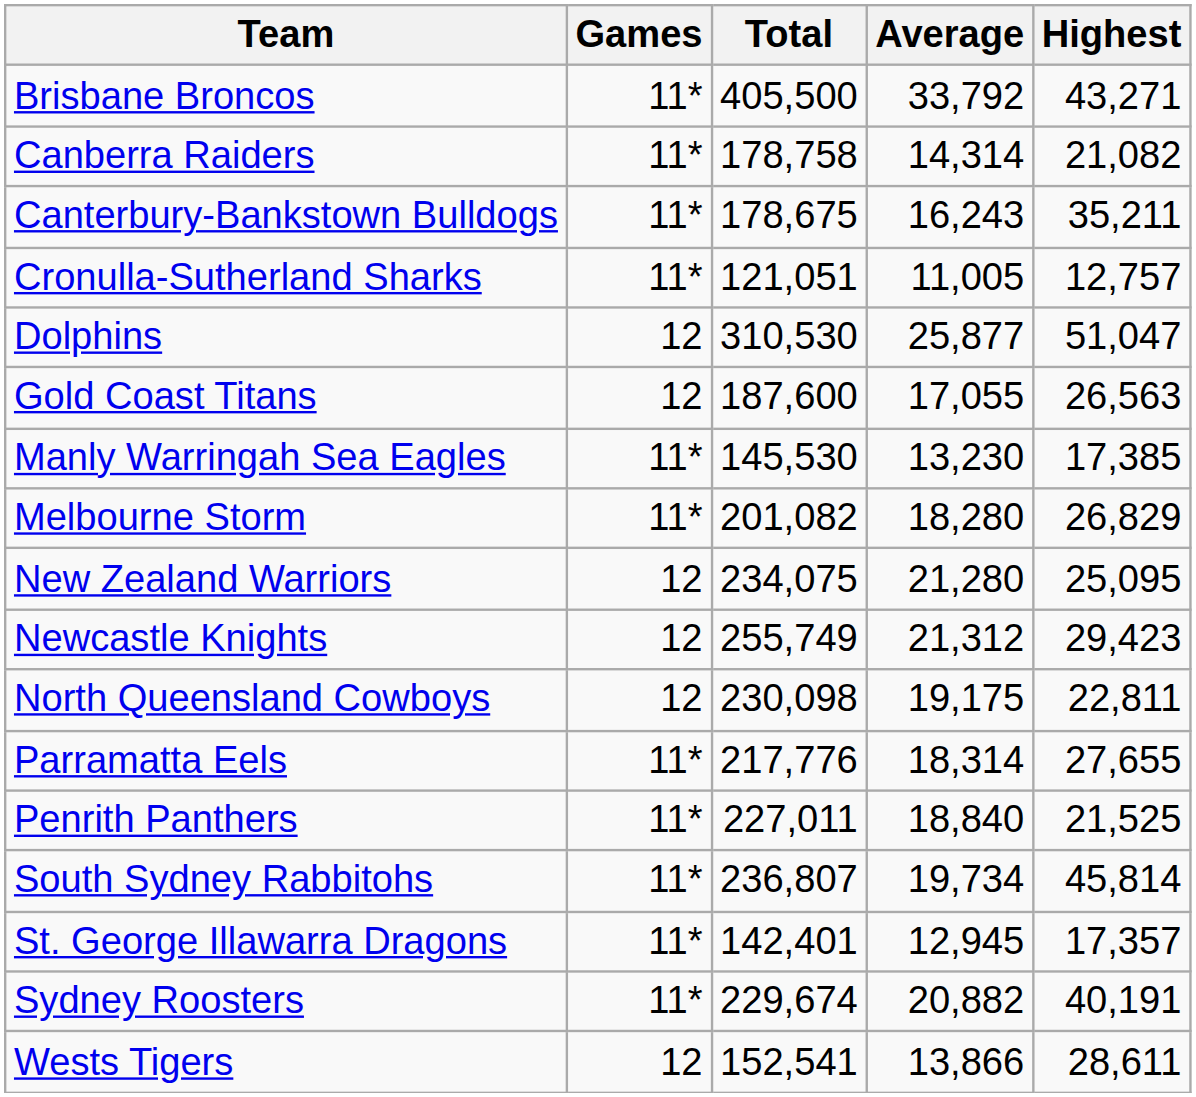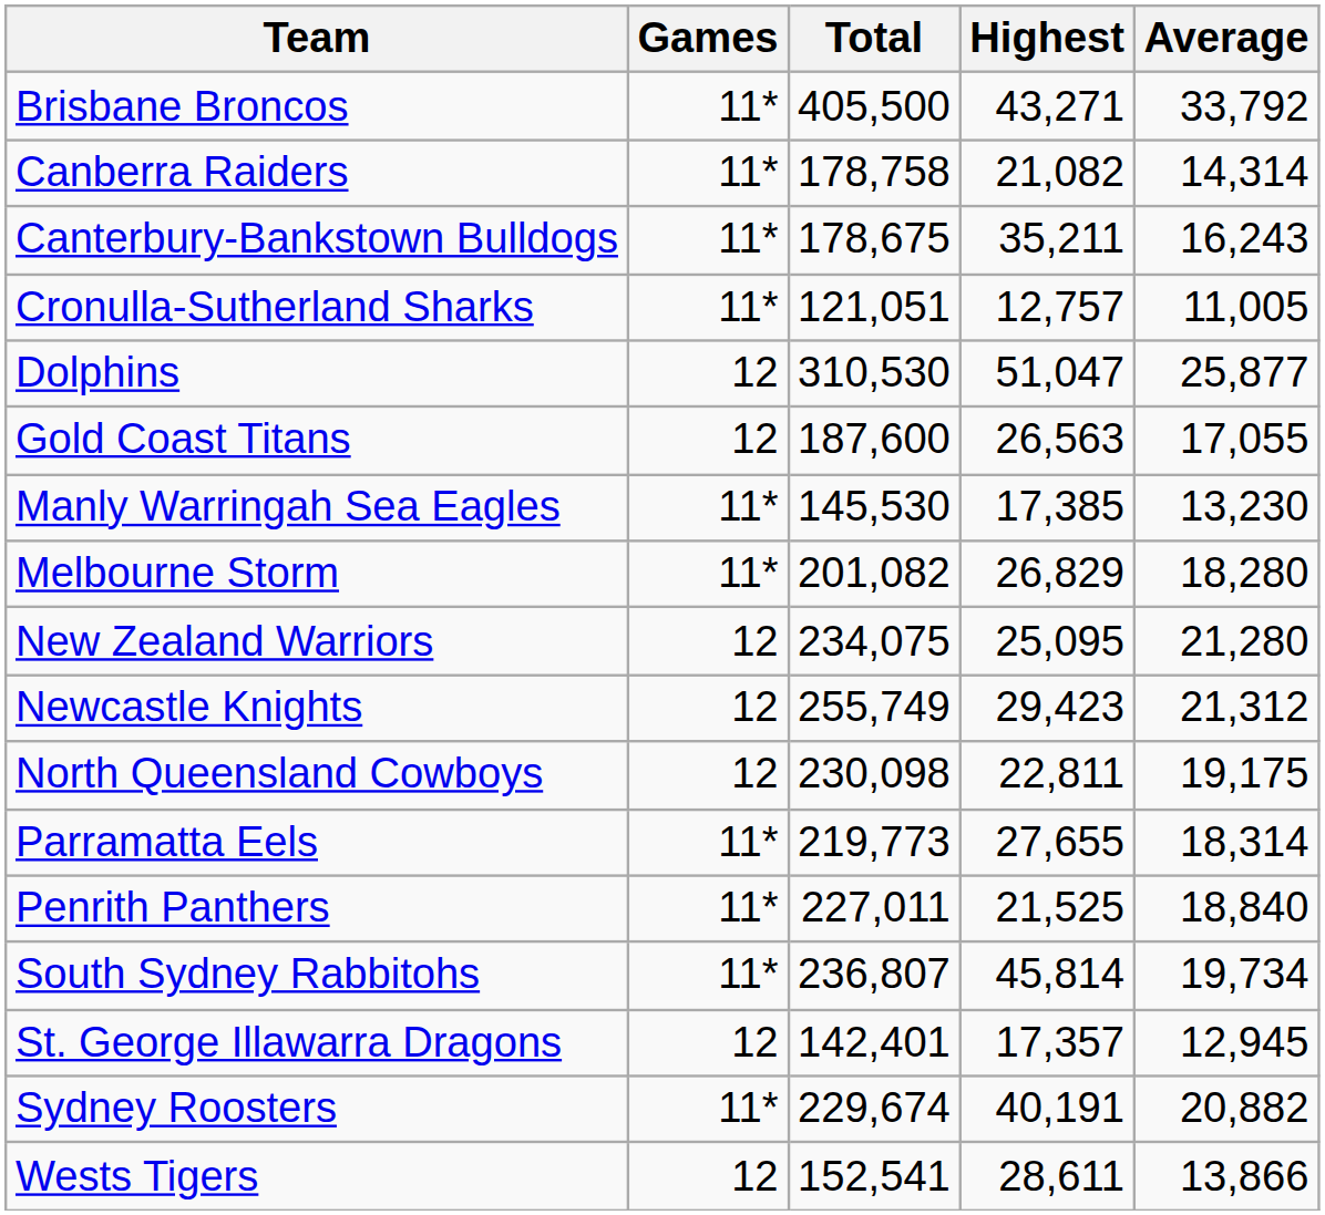columns swapped: Average <-> Highest
Parramatta Eels | Total: 217,776 -> 219,773
St. George Illawarra Dragons | Games: 11* -> 12
